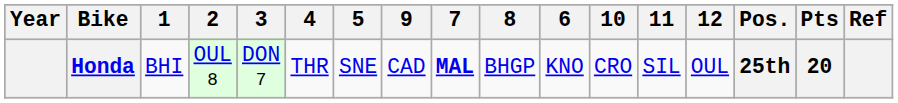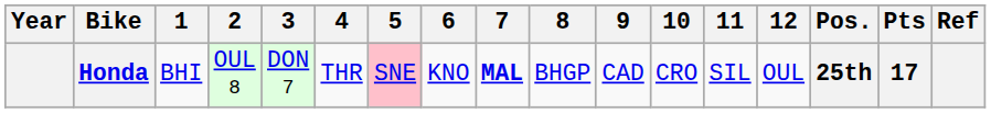columns swapped: 6 <-> 9
Honda | 5: no background -> pink background
Honda | Pts: 20 -> 17
